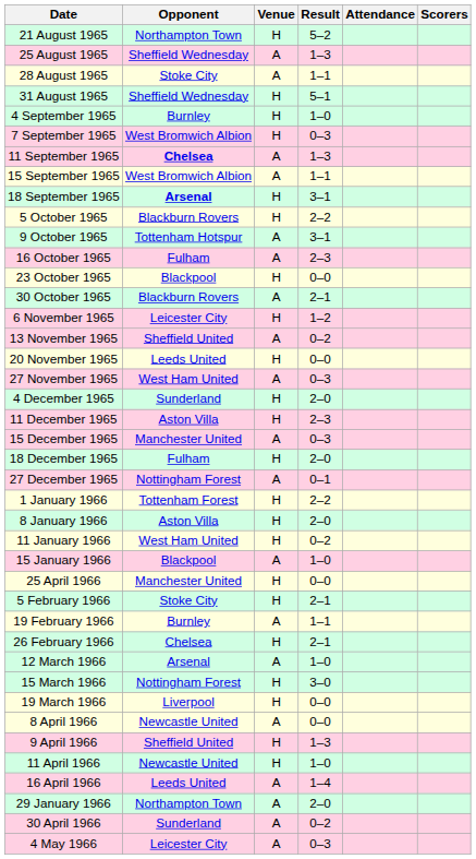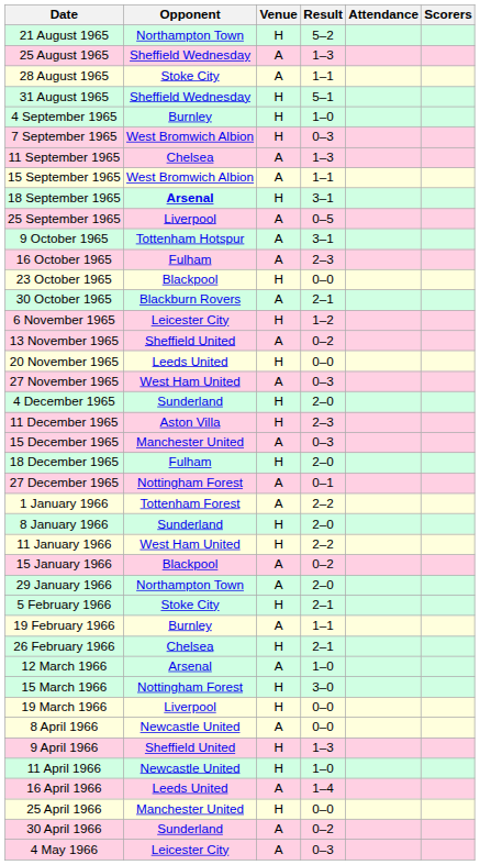11 September 1965 | Opponent: bold -> normal
+ row: 25 September 1965 | Liverpool | A | 0–5
- row: 5 October 1965 | Blackburn Rovers | H | 2–2
1 January 1966 | Venue: H -> A
8 January 1966 | Opponent: Aston Villa -> Sunderland
11 January 1966 | Result: 0–2 -> 2–2
15 January 1966 | Result: 1–0 -> 0–2
rows swapped: 29 January 1966 <-> 25 April 1966
